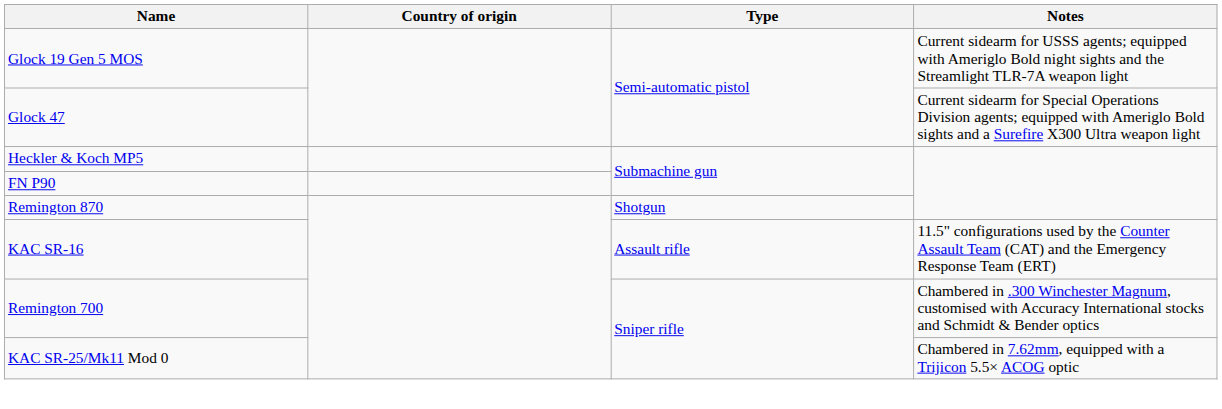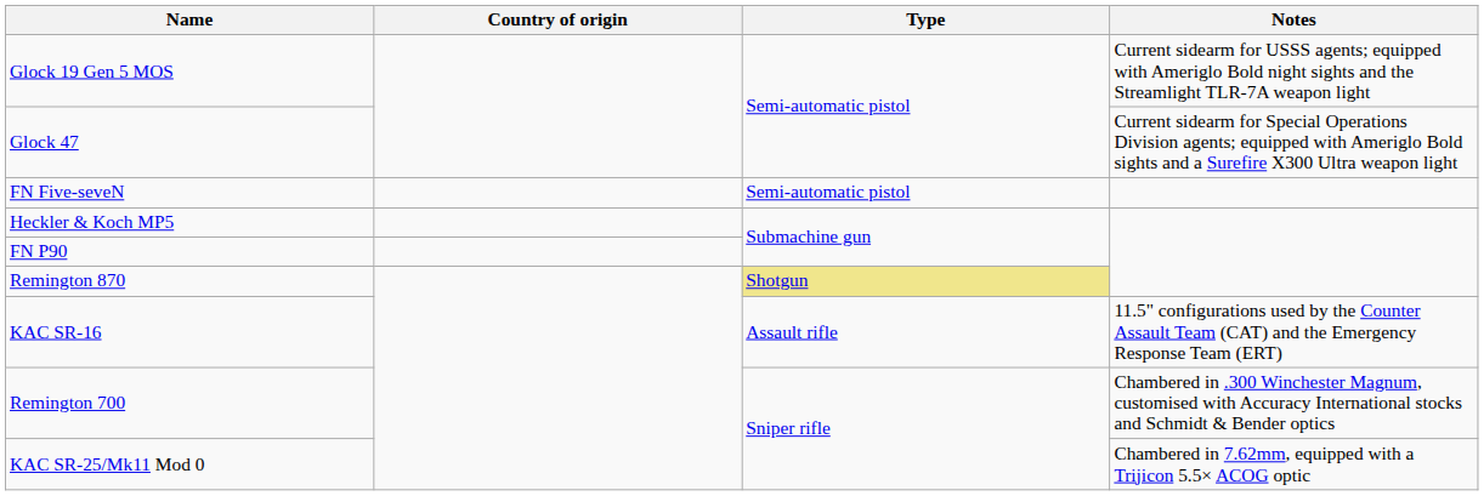+ row: FN Five-seveN | Semi-automatic pistol
Remington 870 | Type: no background -> khaki background
